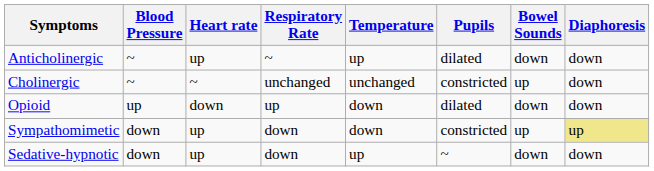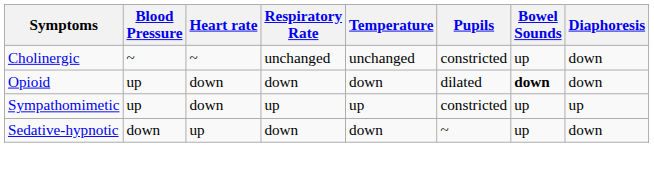- row: Anticholinergic | ~ | up | ~ | up | dilated | down | down
Opioid | Respiratory Rate: up -> down
Opioid | Bowel Sounds: normal -> bold
Sympathomimetic | Blood Pressure: down -> up
Sympathomimetic | Heart rate: up -> down
Sympathomimetic | Respiratory Rate: down -> up
Sympathomimetic | Temperature: down -> up
Sympathomimetic | Diaphoresis: khaki background -> no background
Sedative-hypnotic | Temperature: up -> down
Sedative-hypnotic | Bowel Sounds: down -> up
